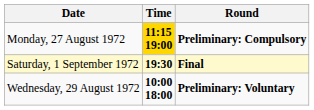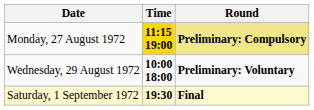Monday, 27 August 1972 | Round: no background -> khaki background
rows swapped: Wednesday, 29 August 1972 <-> Saturday, 1 September 1972
